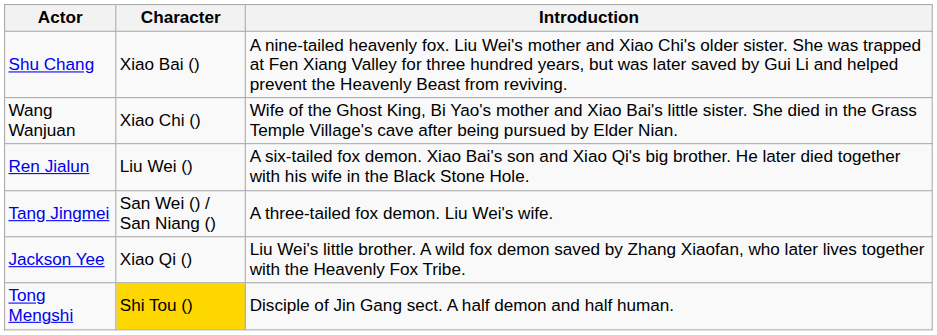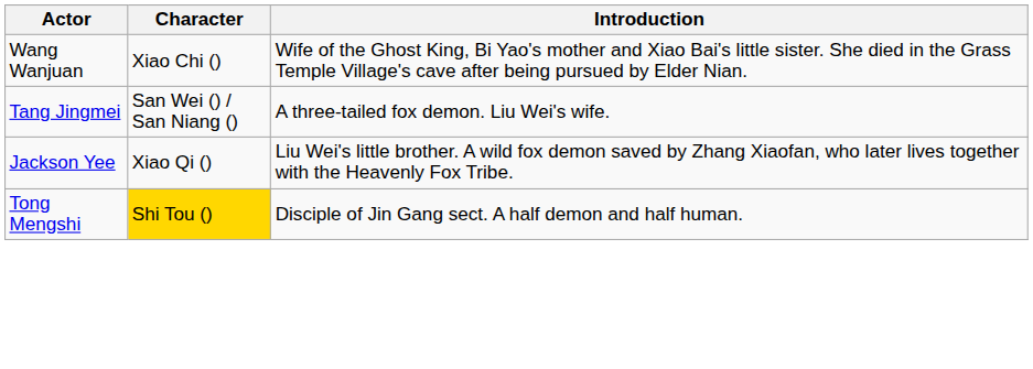- row: Shu Chang | Xiao Bai () | A nine-tailed heavenly fox. Liu Wei's mother and Xiao Chi's older sister. She was trapped at Fen Xiang Valley for three hundred years, but was later saved by Gui Li and helped prevent the Heavenly Beast from reviving.
- row: Ren Jialun | Liu Wei () | A six-tailed fox demon. Xiao Bai's son and Xiao Qi's big brother. He later died together with his wife in the Black Stone Hole.
